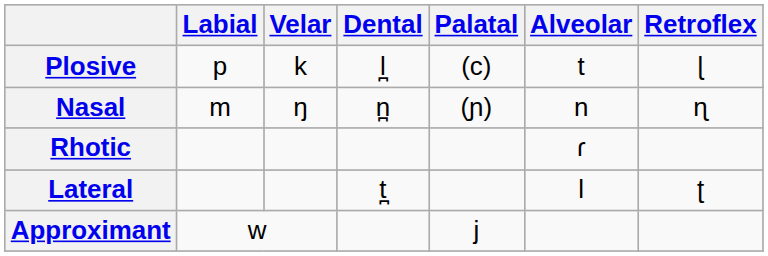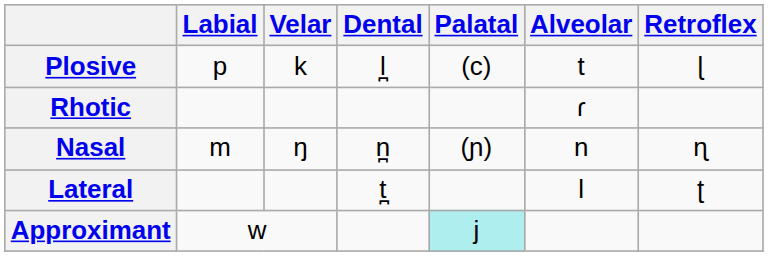rows swapped: Nasal <-> Rhotic
Approximant | Palatal: no background -> paleturquoise background
